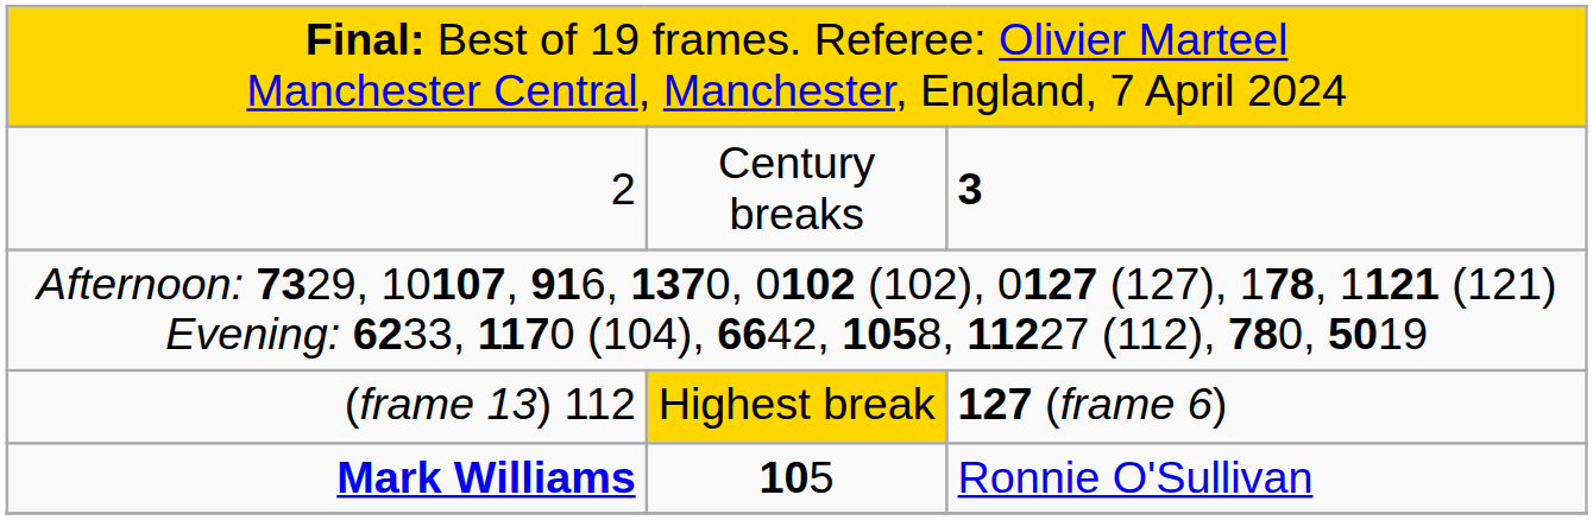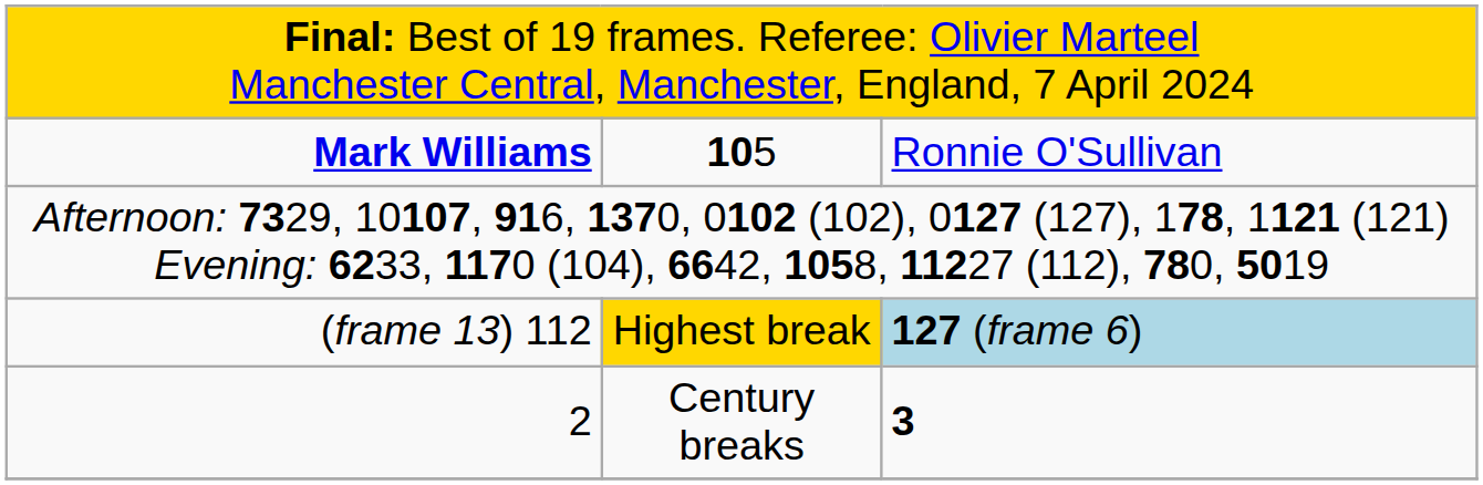rows swapped: Mark Williams <-> 2
(frame 13) 112 | column 3: no background -> lightblue background
